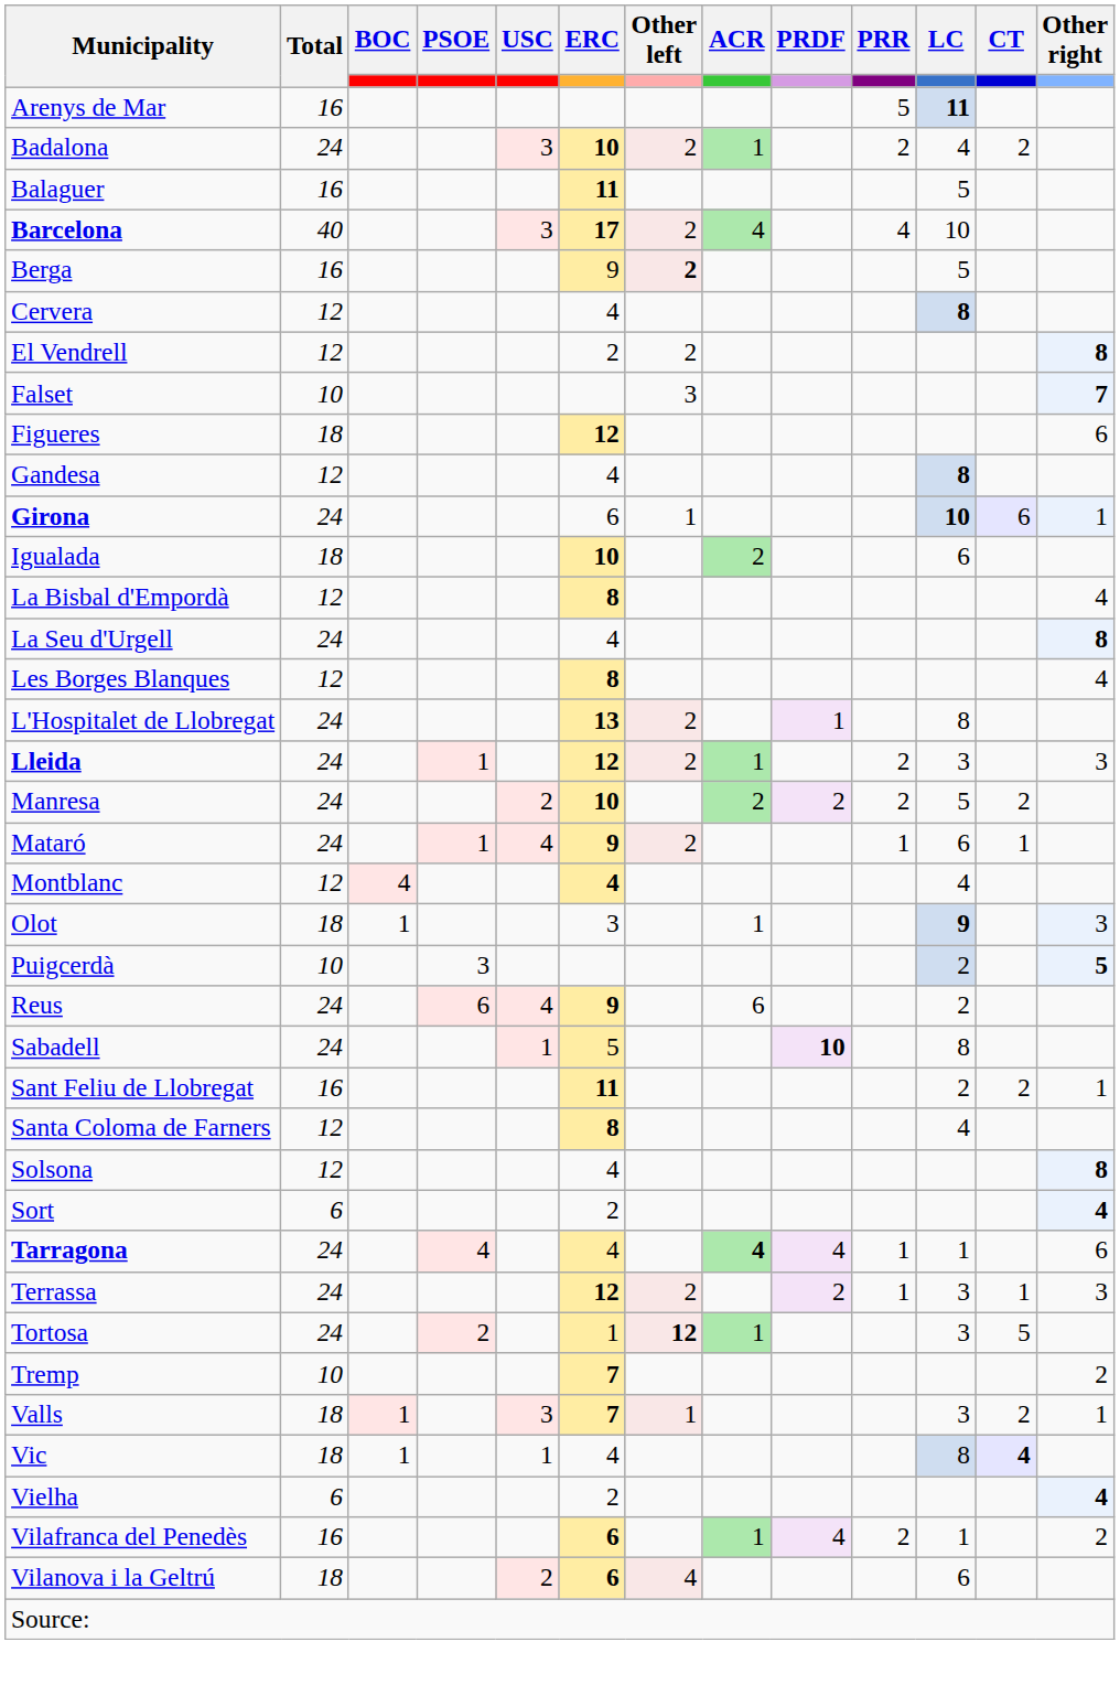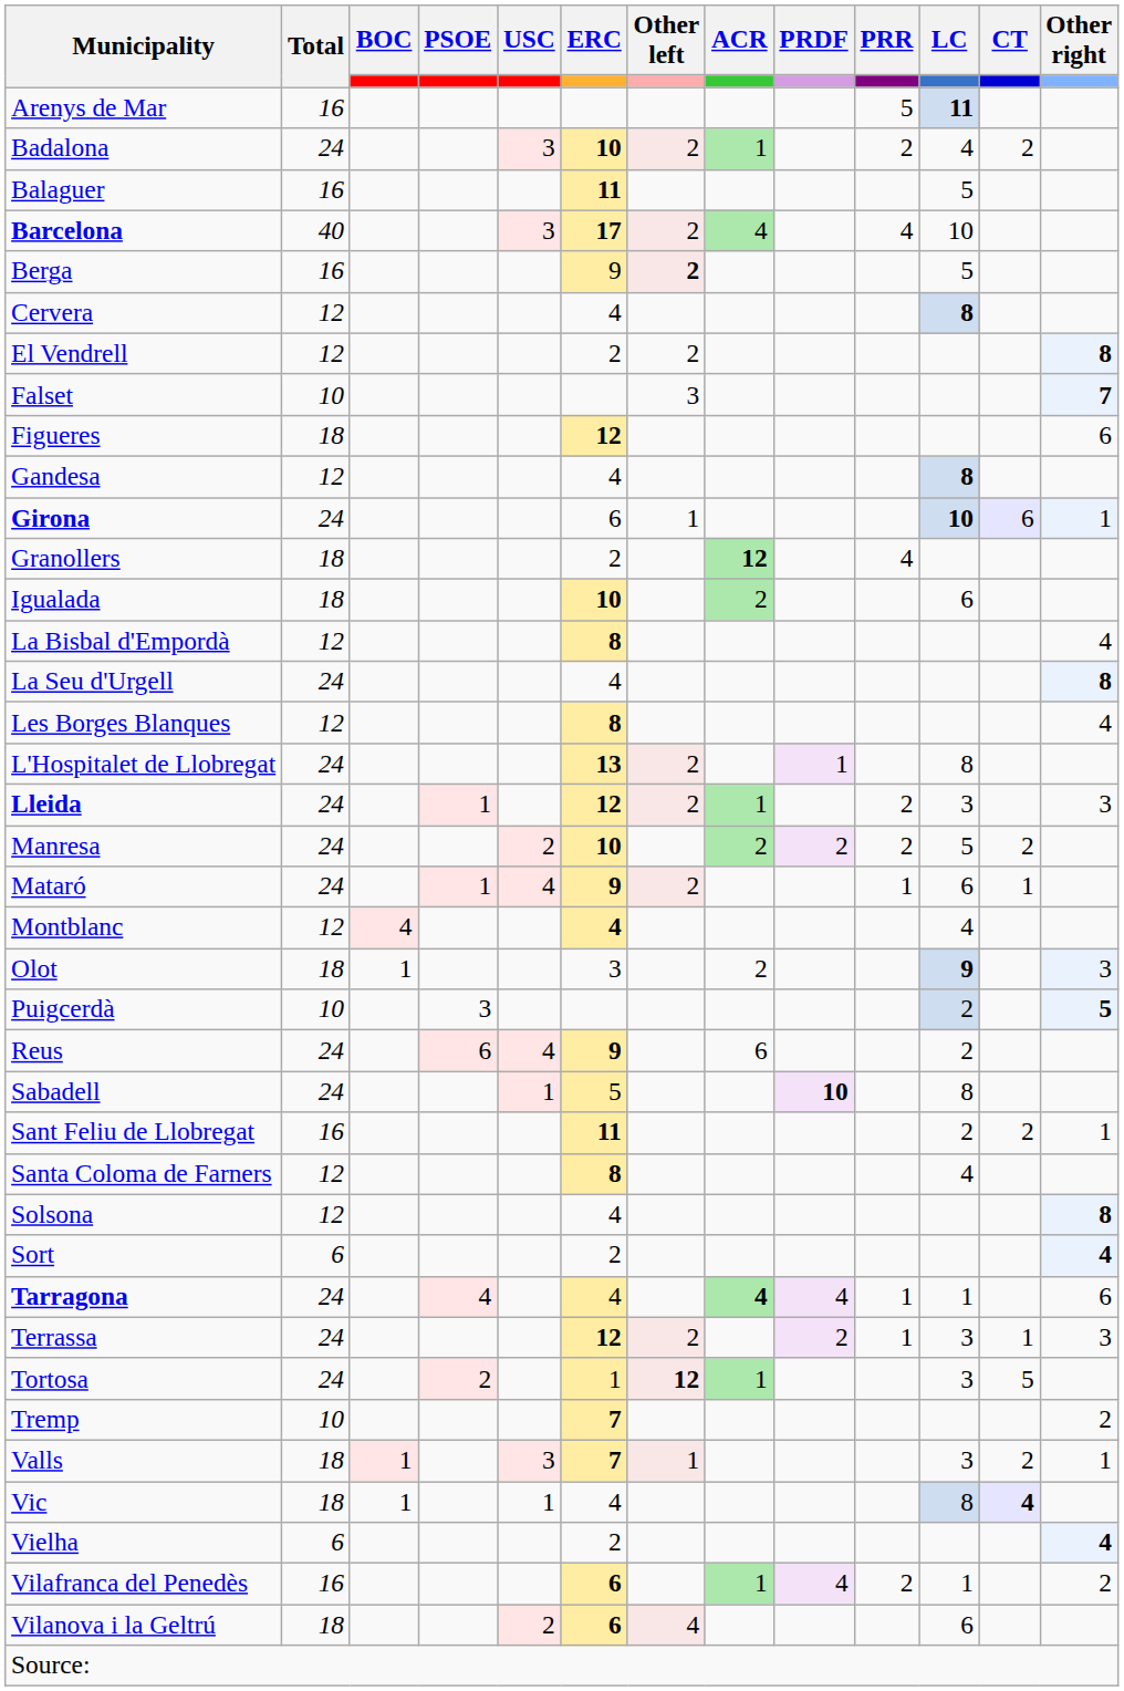+ row: Granollers | 18 | 2 | 12 | 4
Olot | ACR: 1 -> 2
